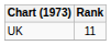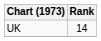UK | Rank: 11 -> 14
